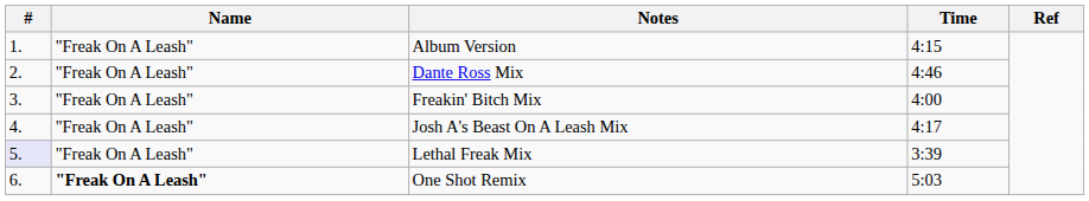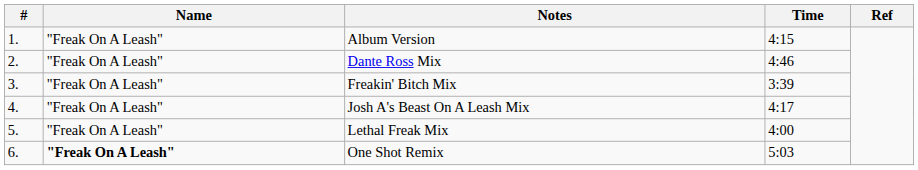Freakin' Bitch Mix | Time: 4:00 -> 3:39
Lethal Freak Mix | #: lavender background -> no background
Lethal Freak Mix | Time: 3:39 -> 4:00
